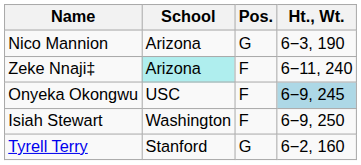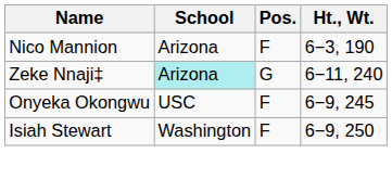Nico Mannion | Pos.: G -> F
Zeke Nnaji‡ | Pos.: F -> G
Onyeka Okongwu | Ht., Wt.: lightblue background -> no background
- row: Tyrell Terry | Stanford | G | 6−2, 160
